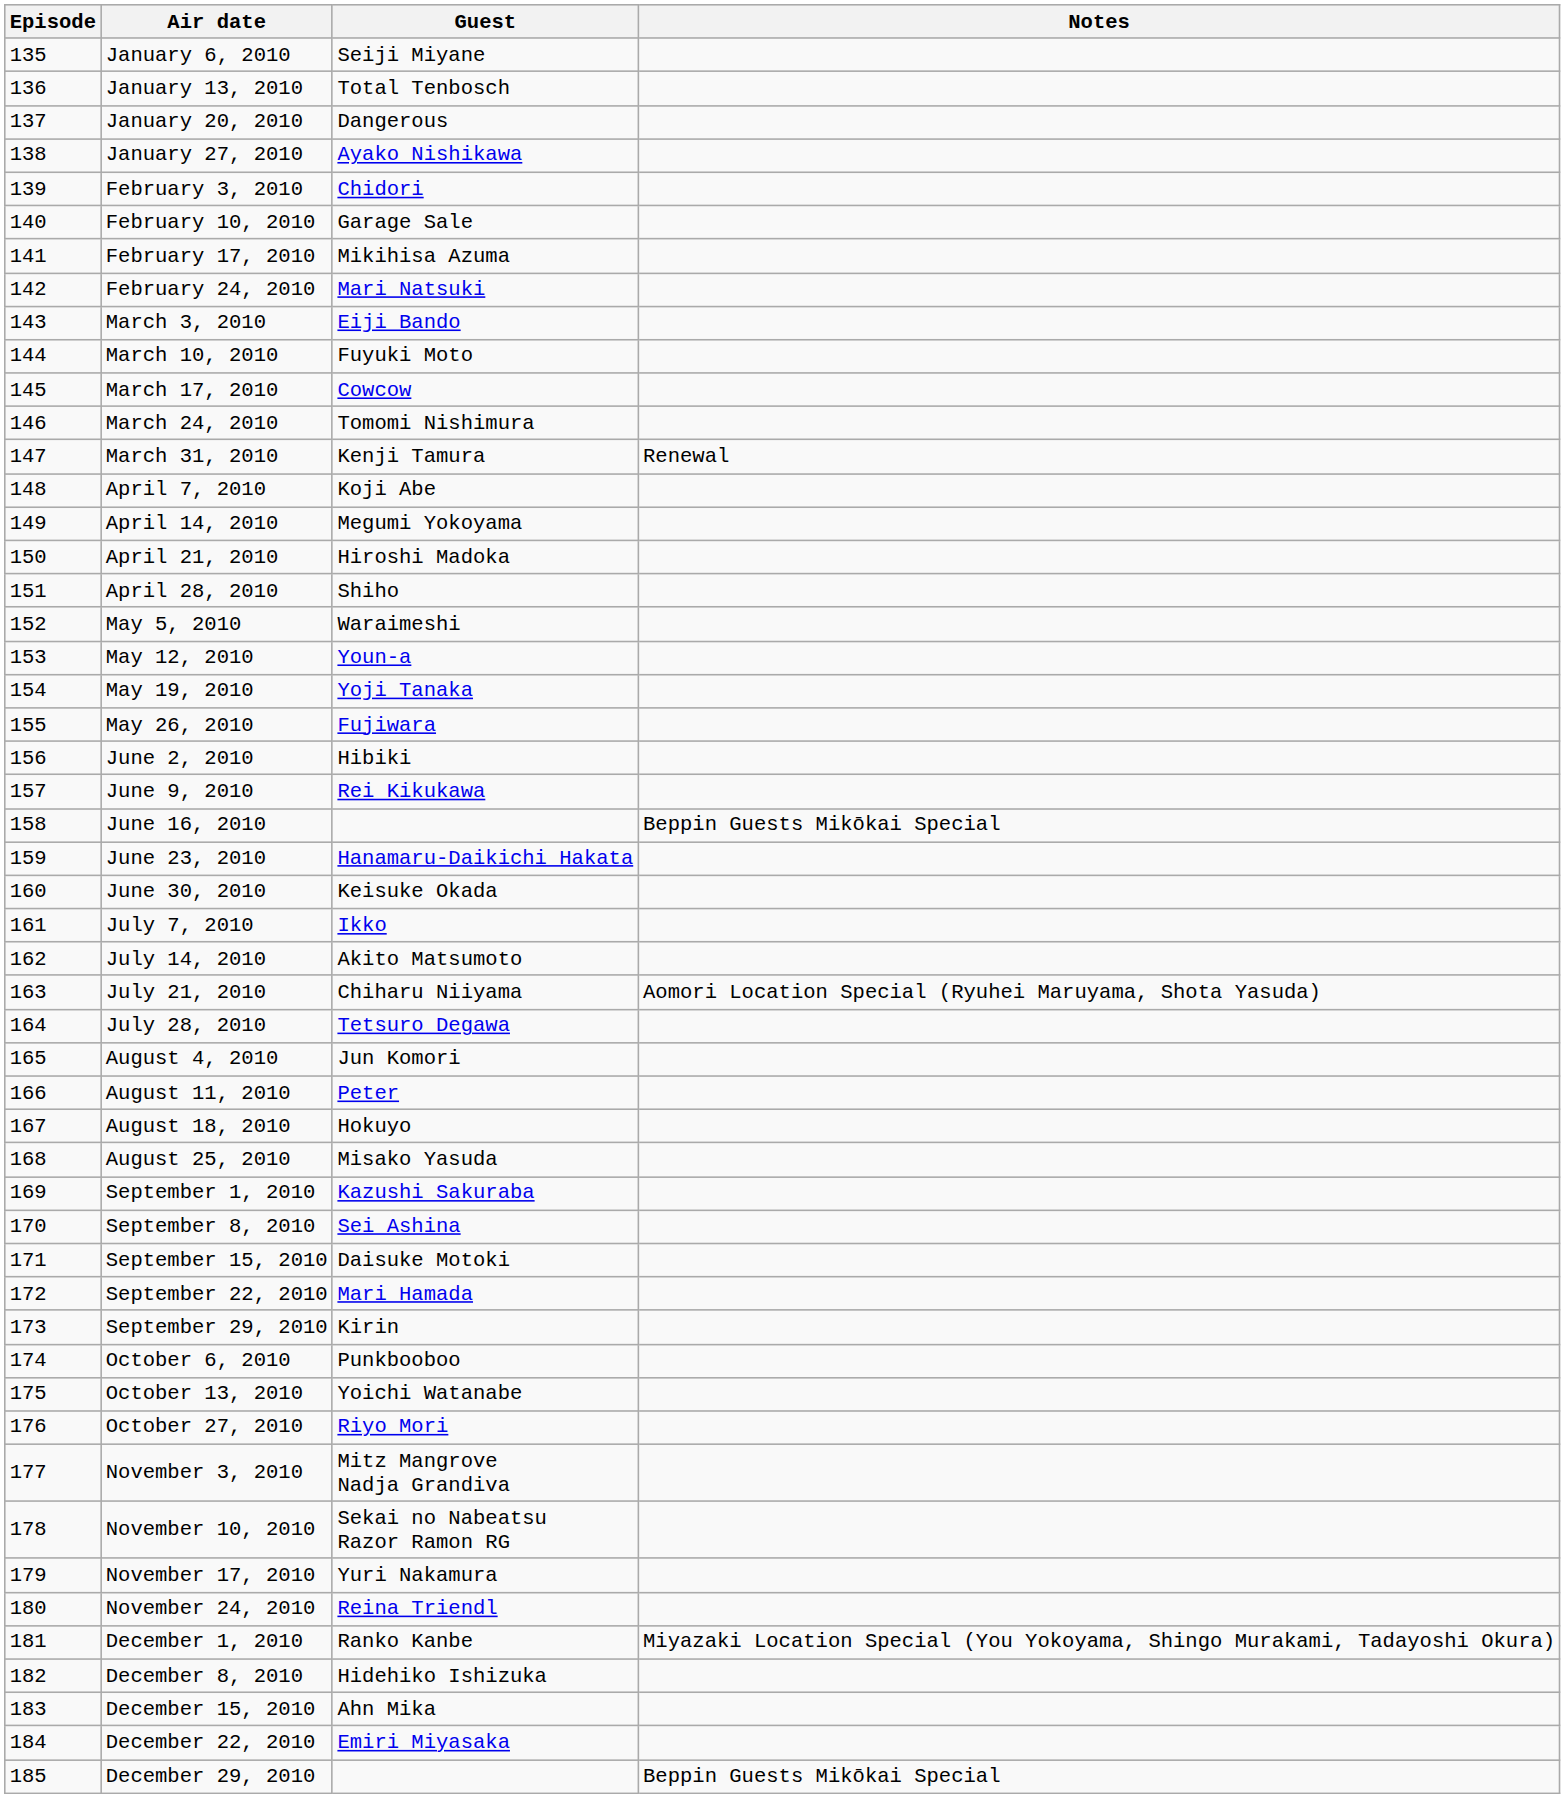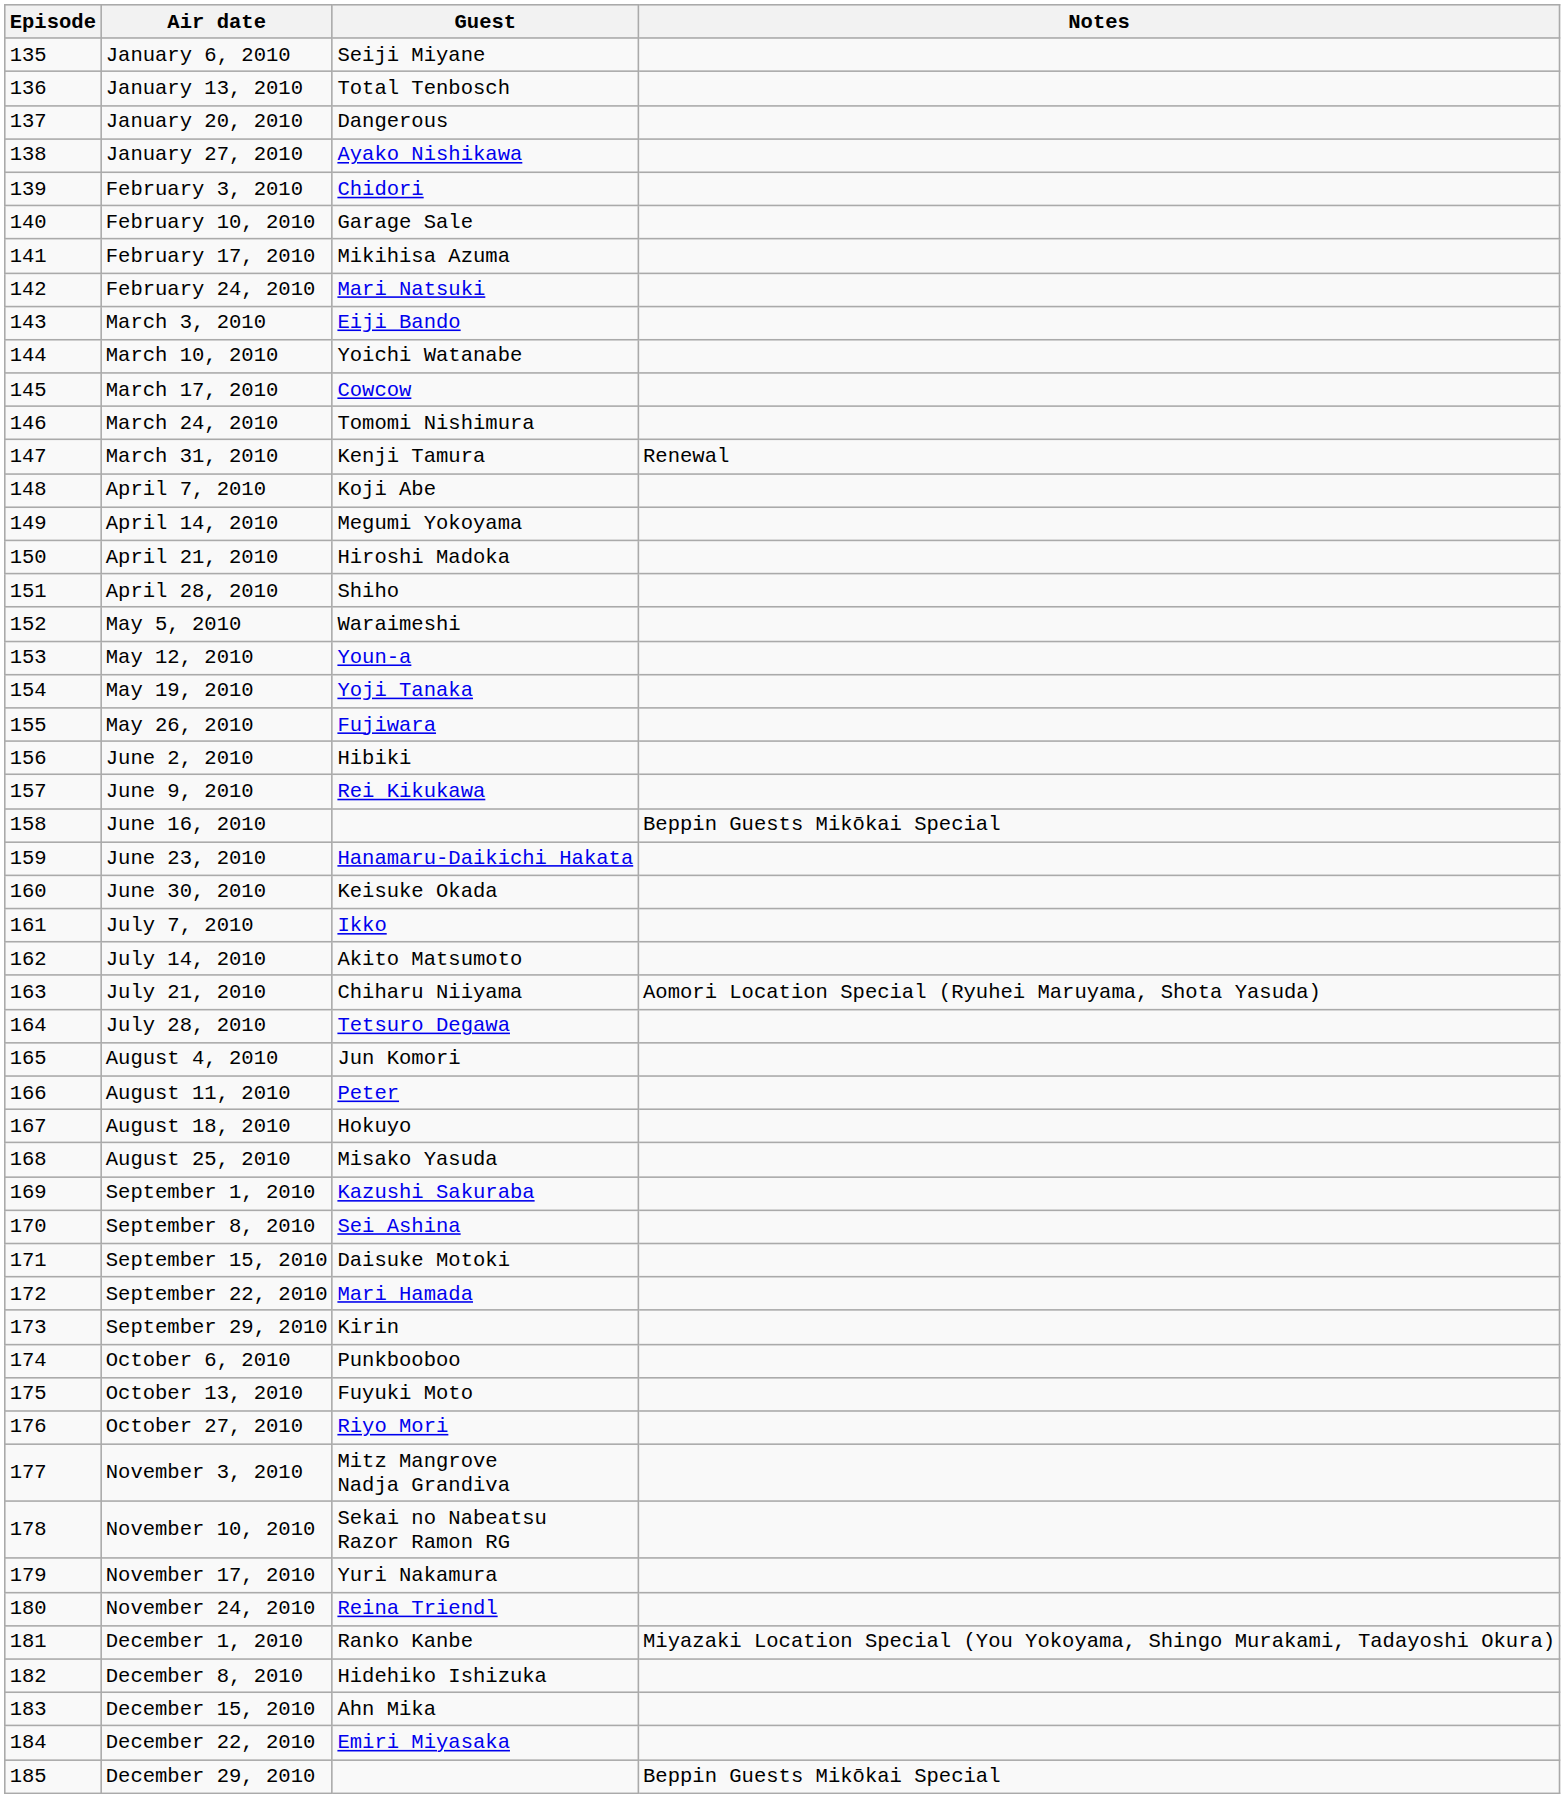March 10, 2010 | Guest: Fuyuki Moto -> Yoichi Watanabe
October 13, 2010 | Guest: Yoichi Watanabe -> Fuyuki Moto
